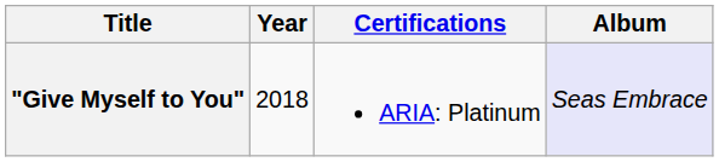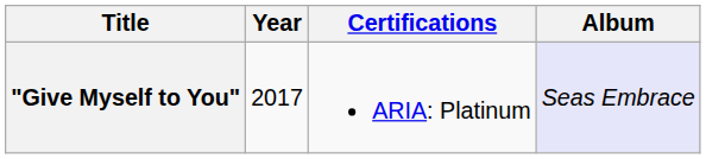"Give Myself to You" | Year: 2018 -> 2017
